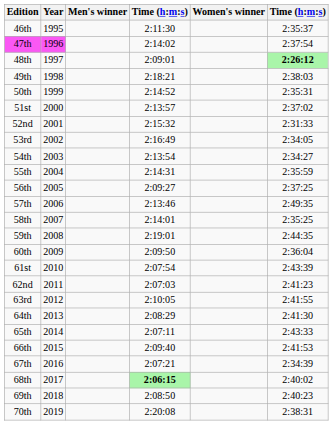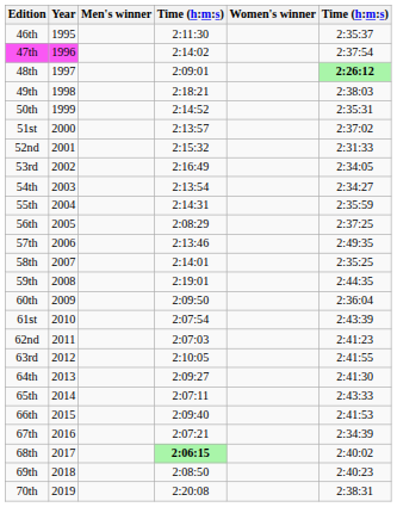56th | column 4: 2:09:27 -> 2:08:29
64th | column 4: 2:08:29 -> 2:09:27
